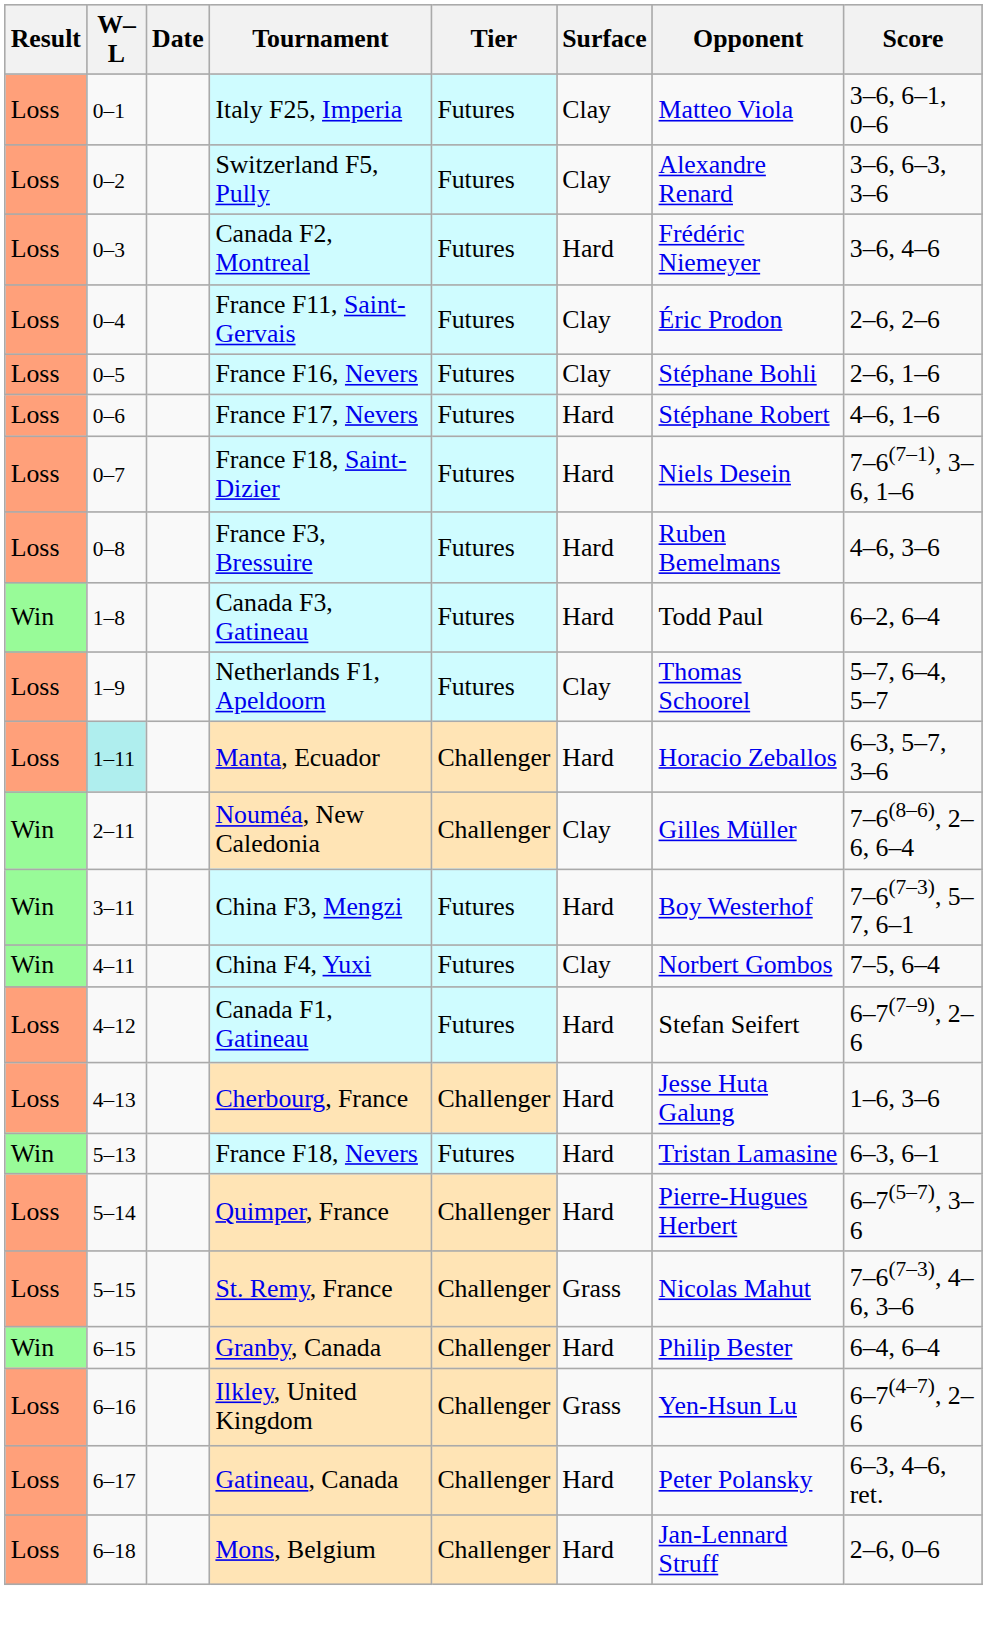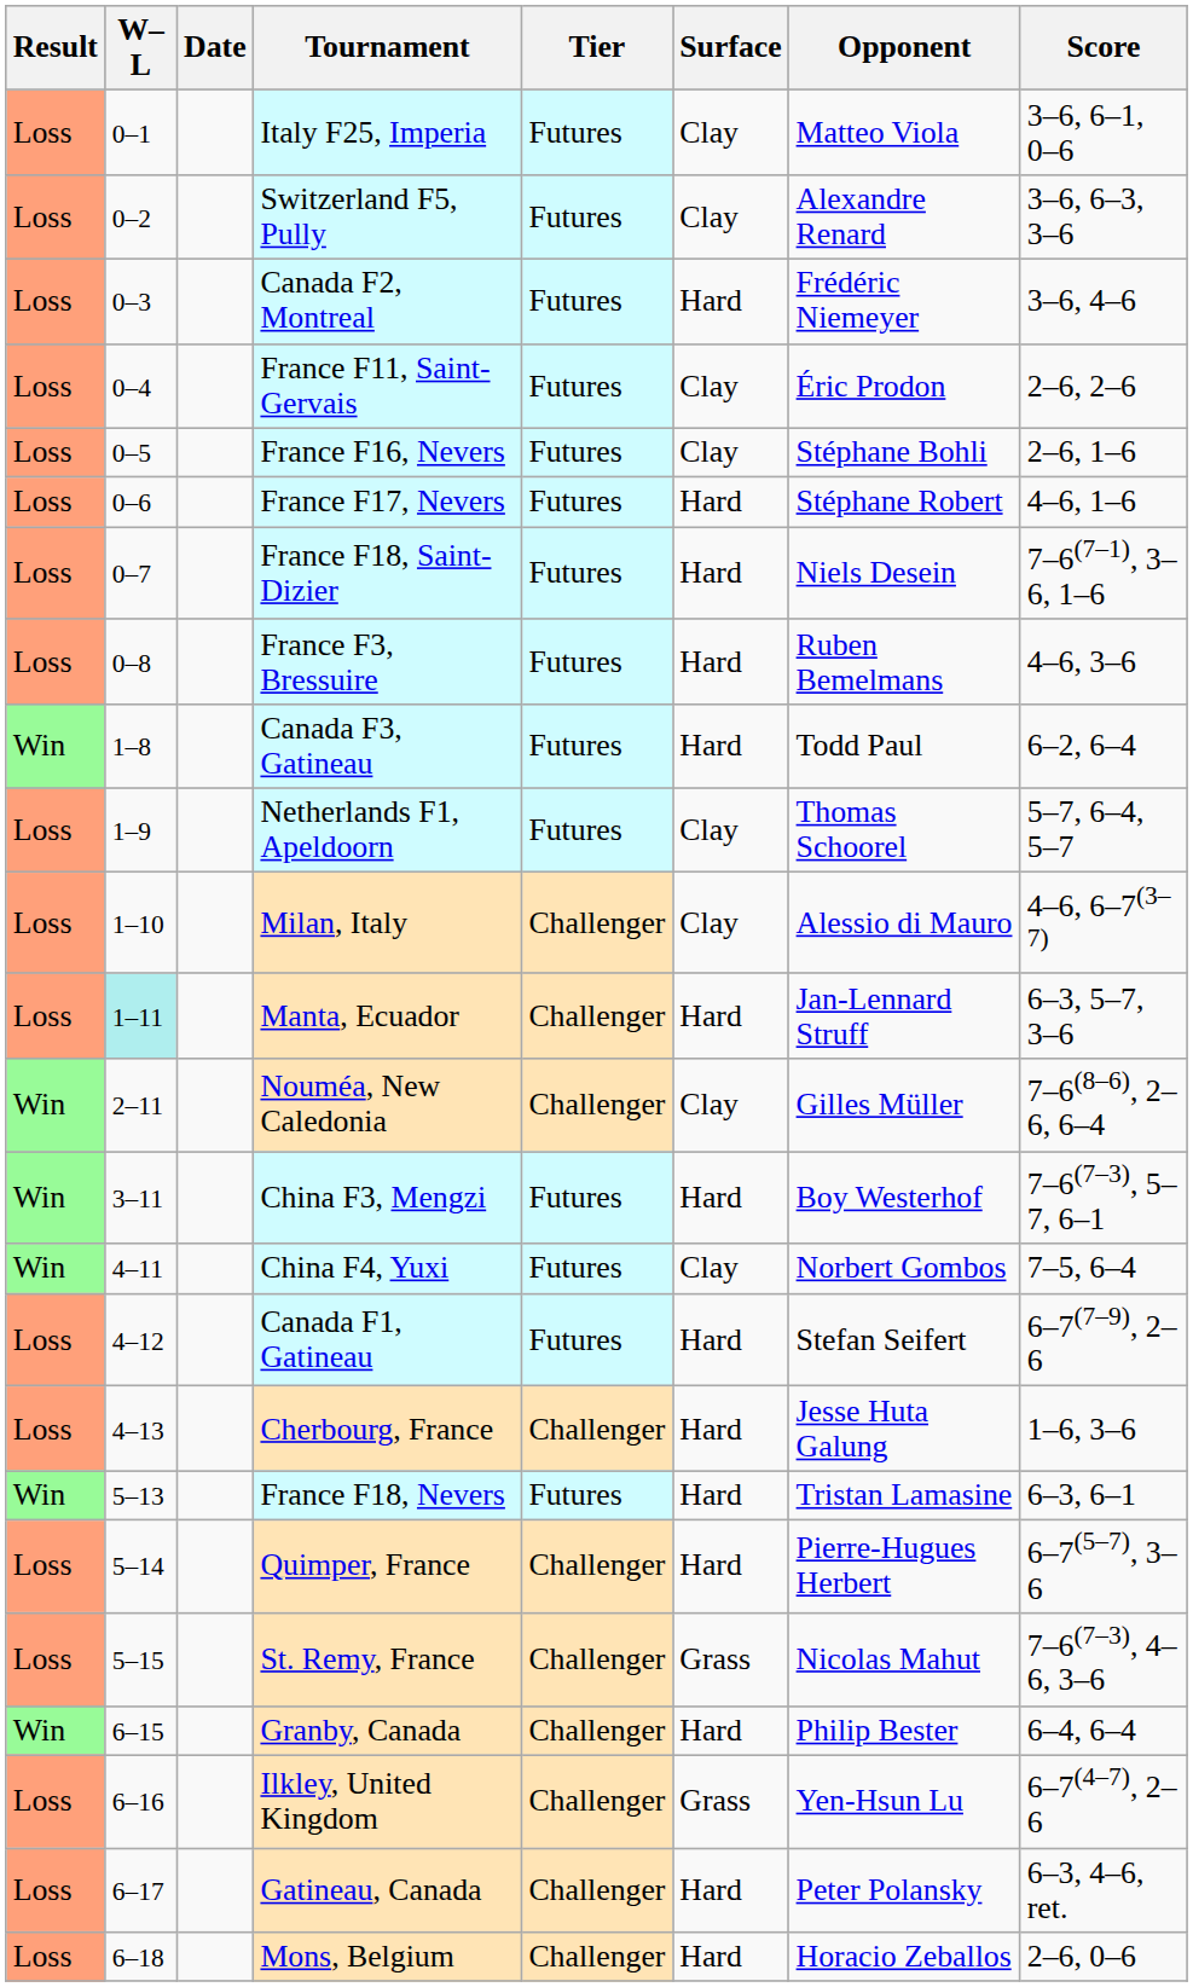+ row: Loss | 1–10 | Milan, Italy | Challenger | Clay | Alessio di Mauro | 4–6, 6–7(3–7)
Manta, Ecuador | Opponent: Horacio Zeballos -> Jan-Lennard Struff
Mons, Belgium | Opponent: Jan-Lennard Struff -> Horacio Zeballos
